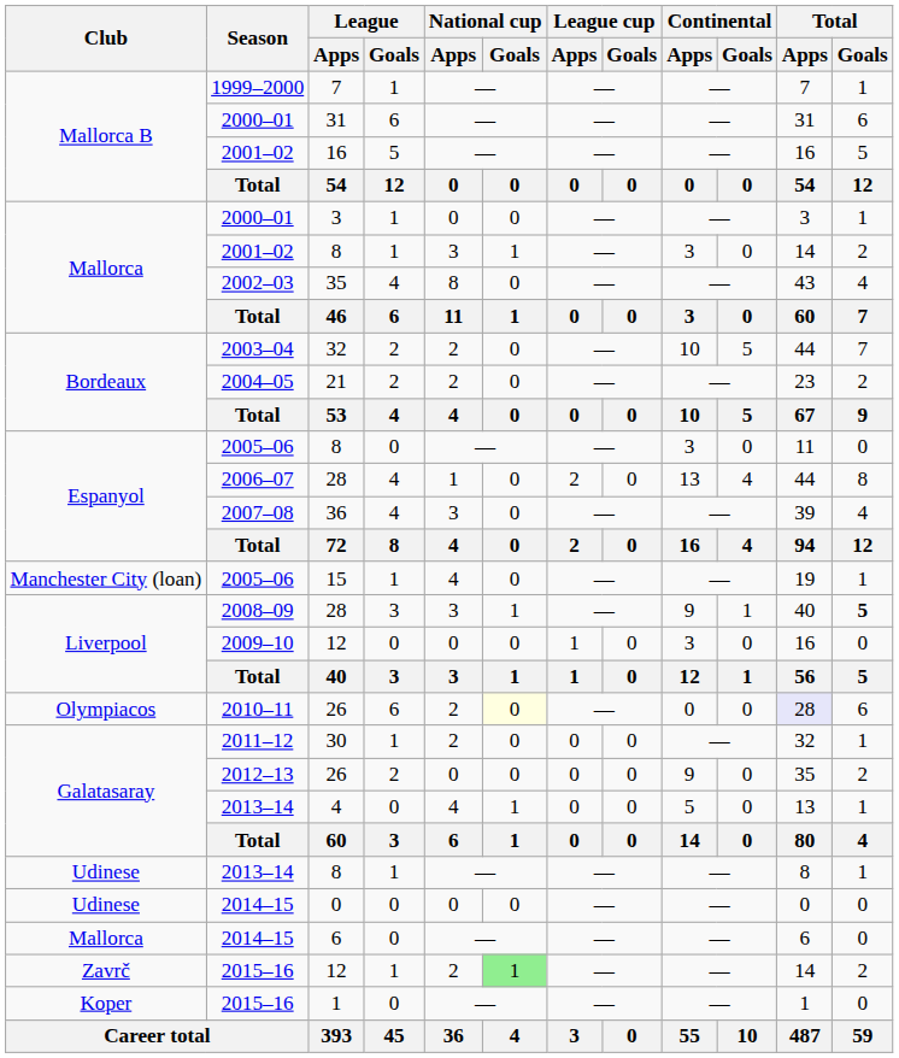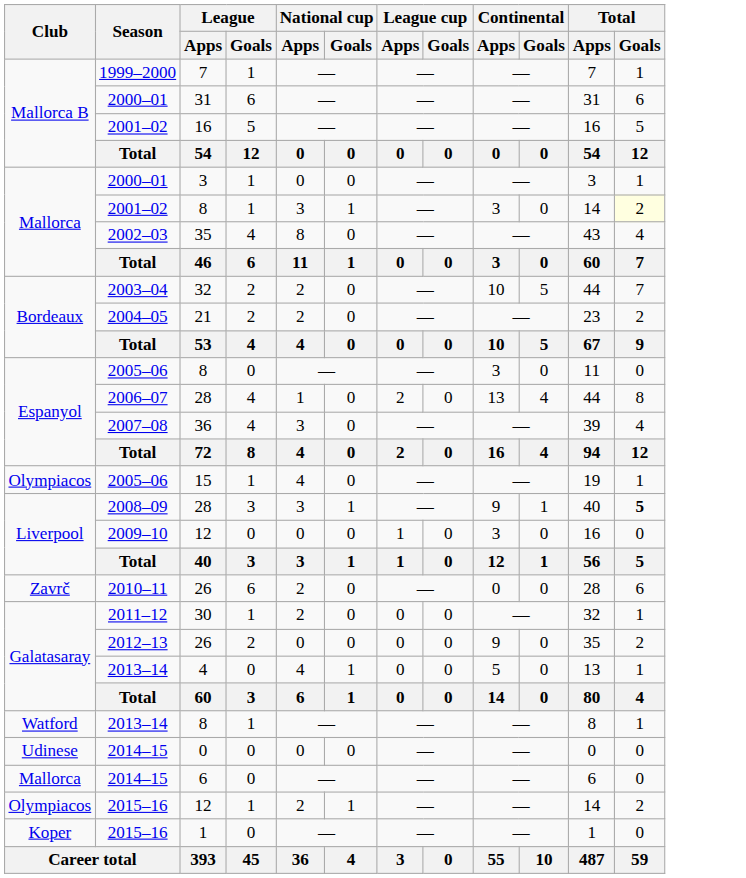2001–02 / 8 | Total / Goals: no background -> lightyellow background
15 | Club: Manchester City (loan) -> Olympiacos
2010–11 / 26 | Club: Olympiacos -> Zavrč
2010–11 / 26 | National cup / Goals: lightyellow background -> no background
2010–11 / 26 | Total / Apps: lavender background -> no background
2013–14 / 8 | Club: Udinese -> Watford
2015–16 / 12 | Club: Zavrč -> Olympiacos
2015–16 / 12 | National cup / Goals: lightgreen background -> no background
